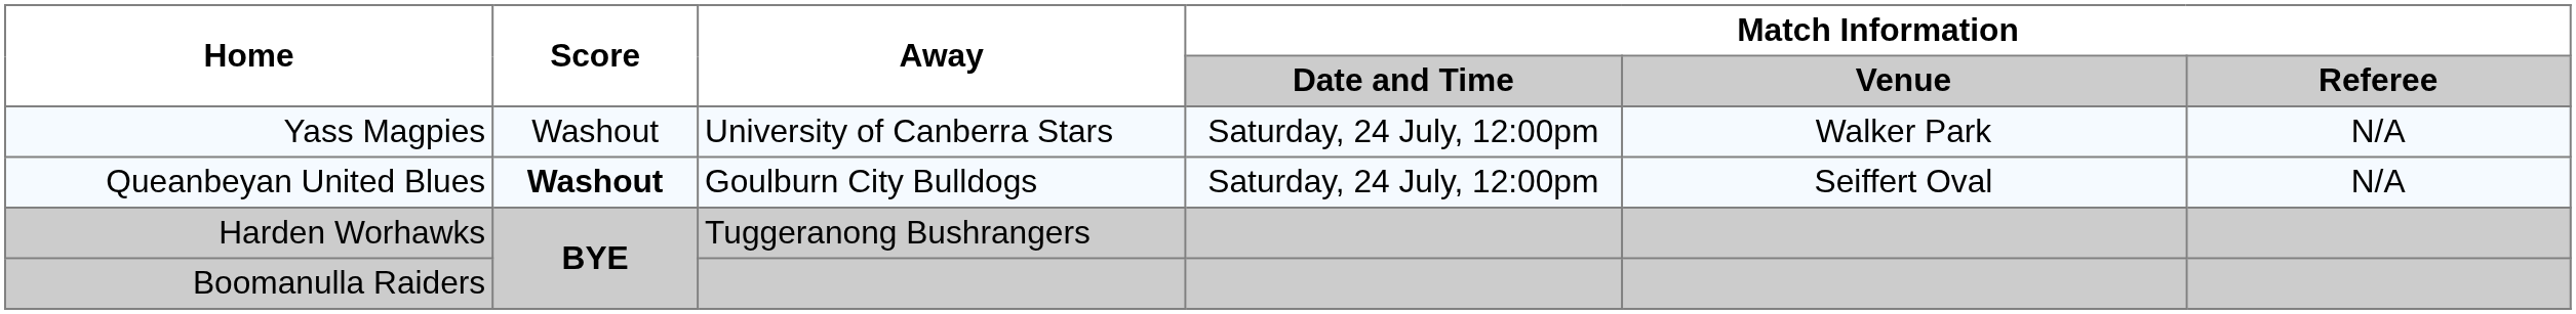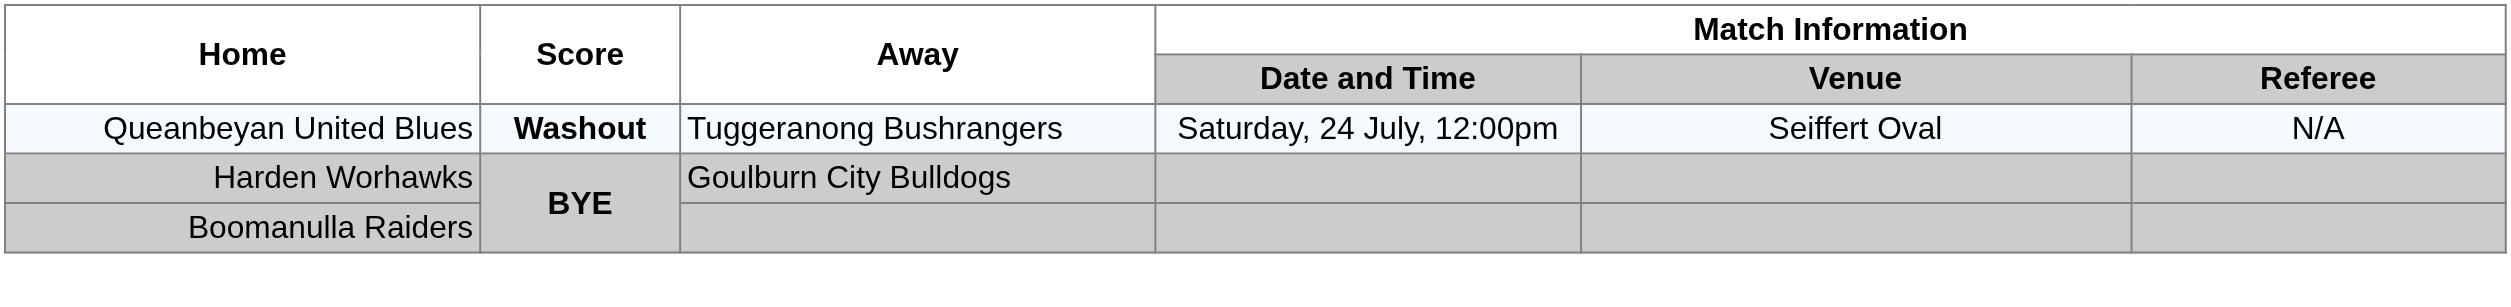- row: Yass Magpies | Washout | University of Canberra Stars | Saturday, 24 July, 12:00pm | Walker Park | N/A
Queanbeyan United Blues | Away: Goulburn City Bulldogs -> Tuggeranong Bushrangers
Harden Worhawks | Away: Tuggeranong Bushrangers -> Goulburn City Bulldogs
